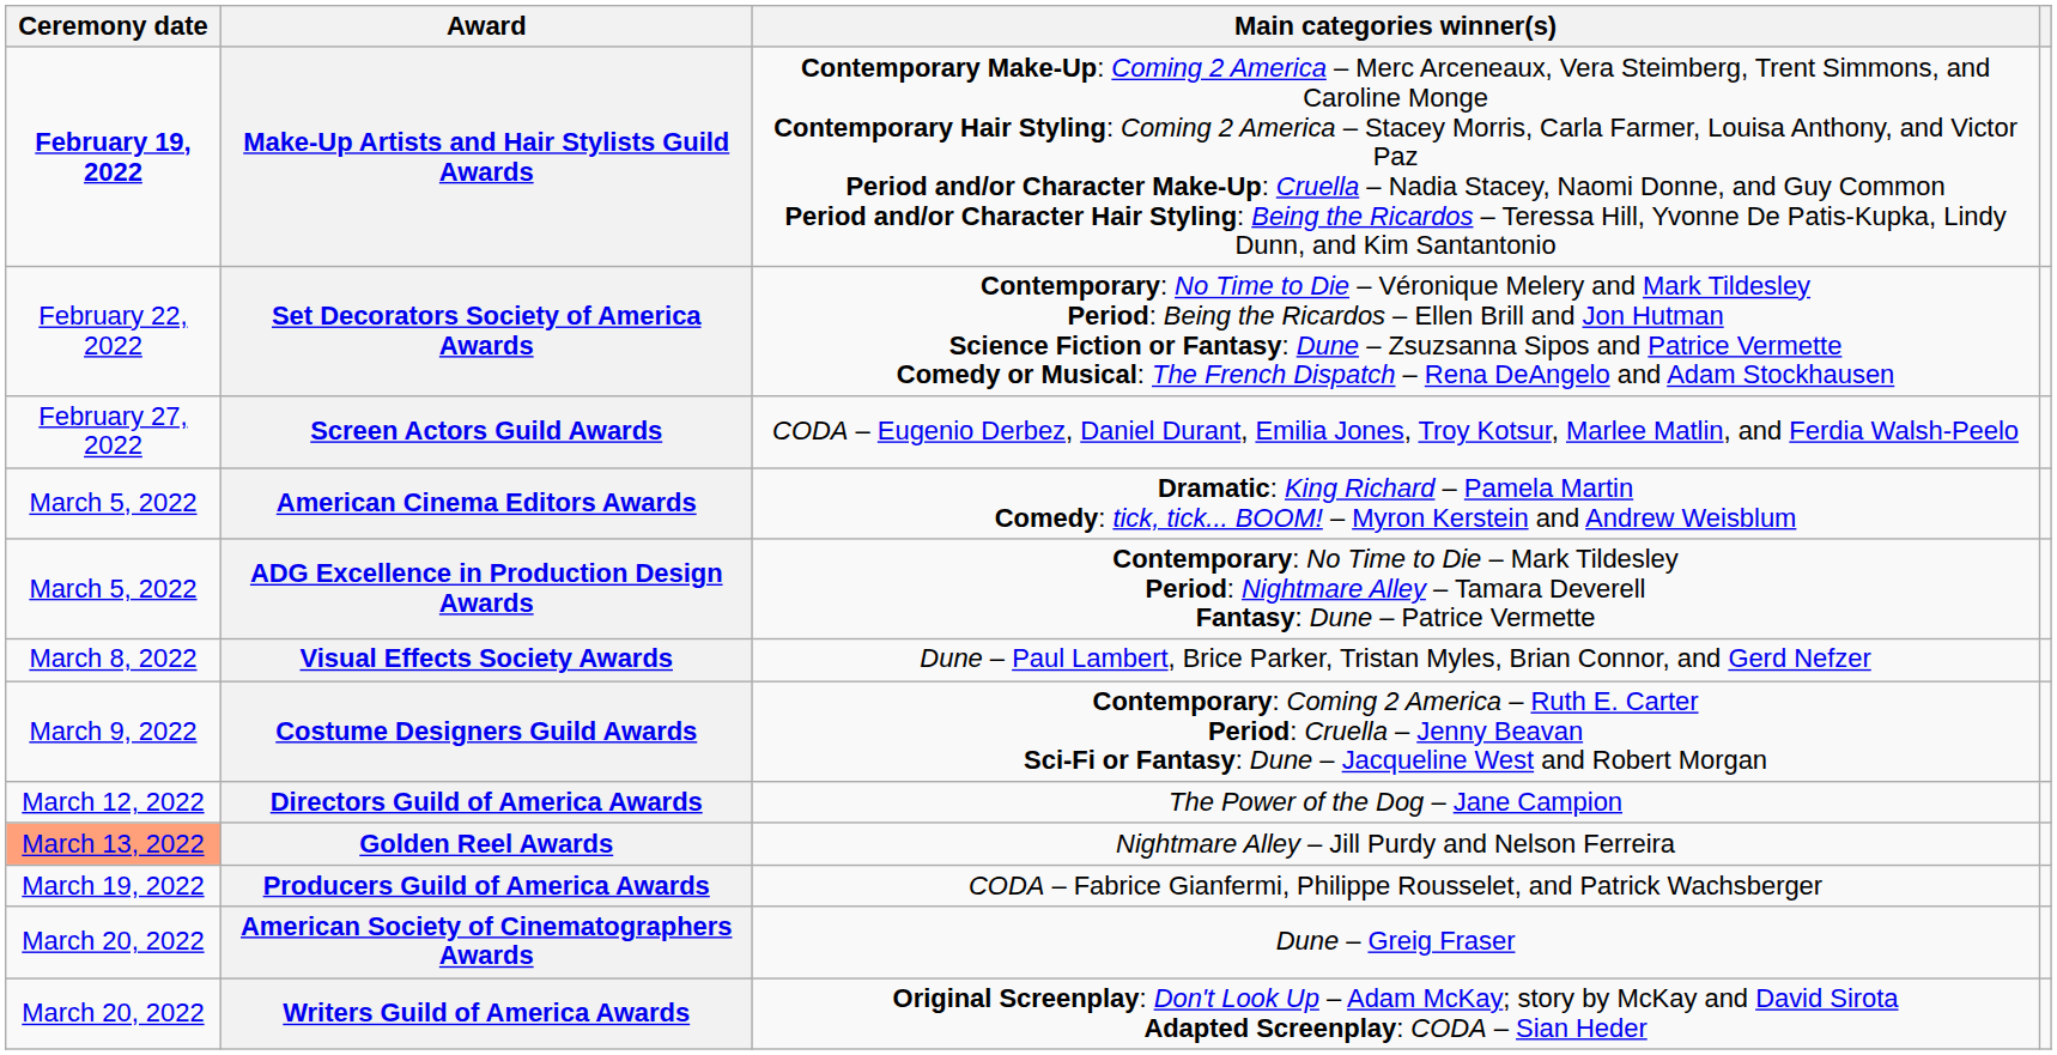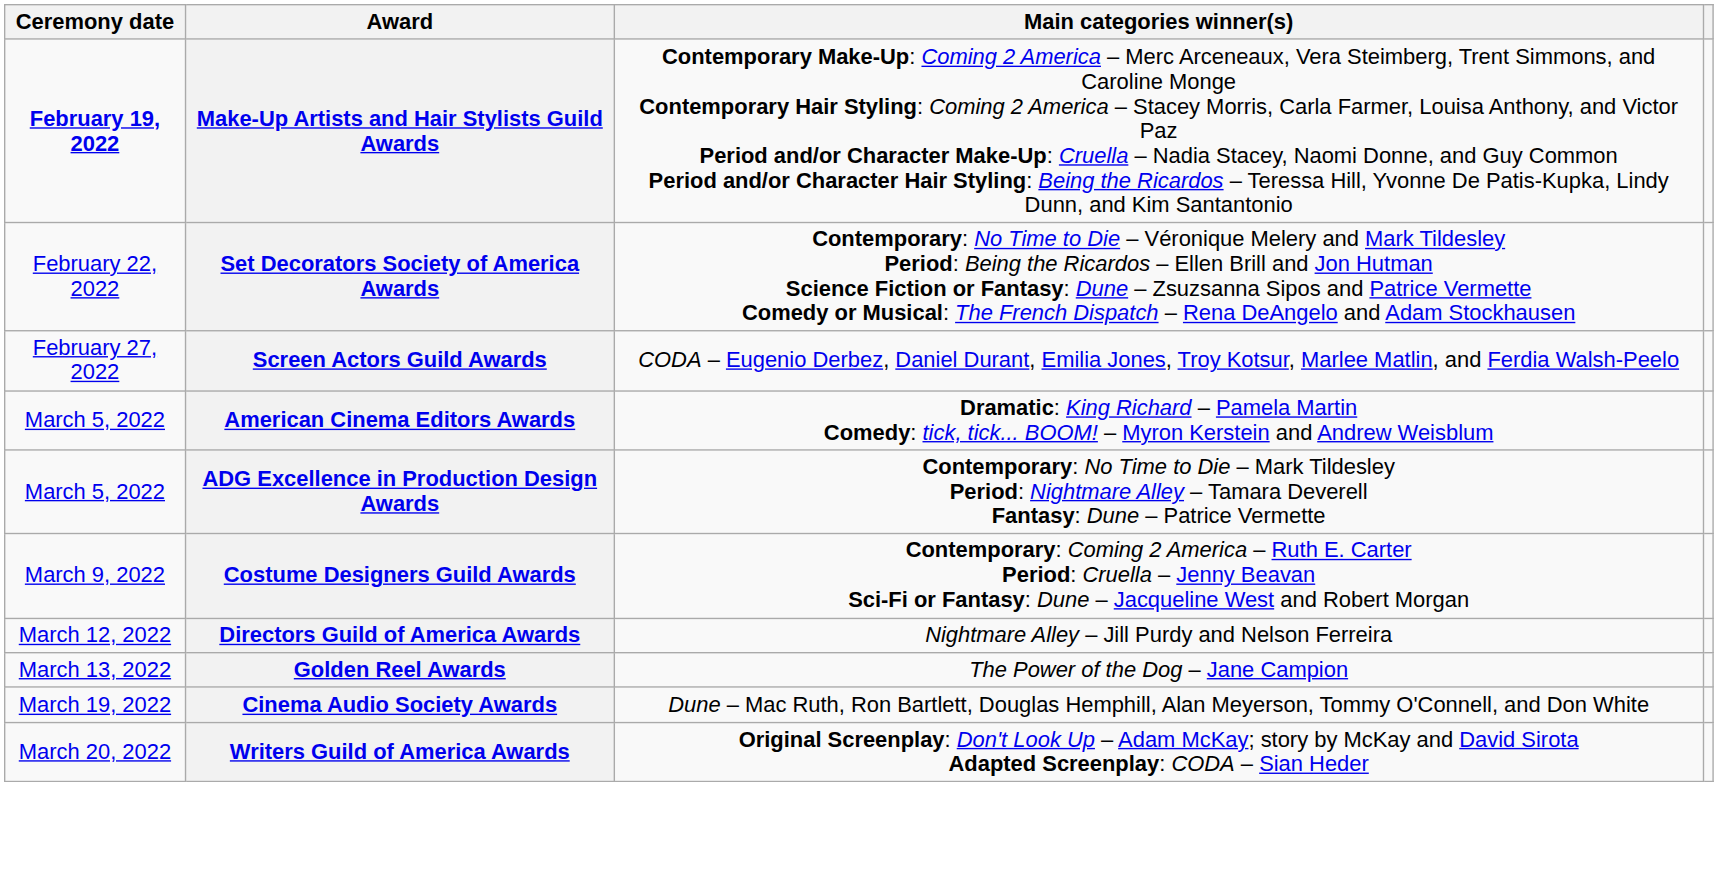- row: March 8, 2022 | Visual Effects Society Awards | Dune – Paul Lambert, Brice Parker, Tristan Myles, Brian Connor, and Gerd Nefzer
Directors Guild of America Awards | Main categories winner(s): The Power of the Dog – Jane Campion -> Nightmare Alley – Jill Purdy and Nelson Ferreira
Golden Reel Awards | Ceremony date: lightsalmon background -> no background
Golden Reel Awards | Main categories winner(s): Nightmare Alley – Jill Purdy and Nelson Ferreira -> The Power of the Dog – Jane Campion
+ row: March 19, 2022 | Cinema Audio Society Awards | Dune – Mac Ruth, Ron Bartlett, Douglas Hemphill, Alan Meyerson, Tommy O'Connell, and Don White
- row: March 19, 2022 | Producers Guild of America Awards | CODA – Fabrice Gianfermi, Philippe Rousselet, and Patrick Wachsberger
- row: March 20, 2022 | American Society of Cinematographers Awards | Dune – Greig Fraser
